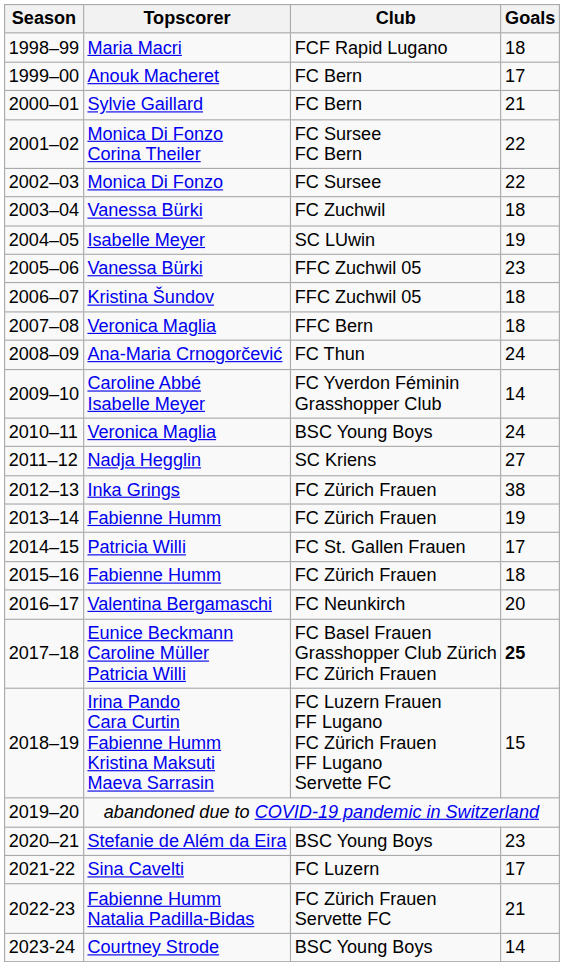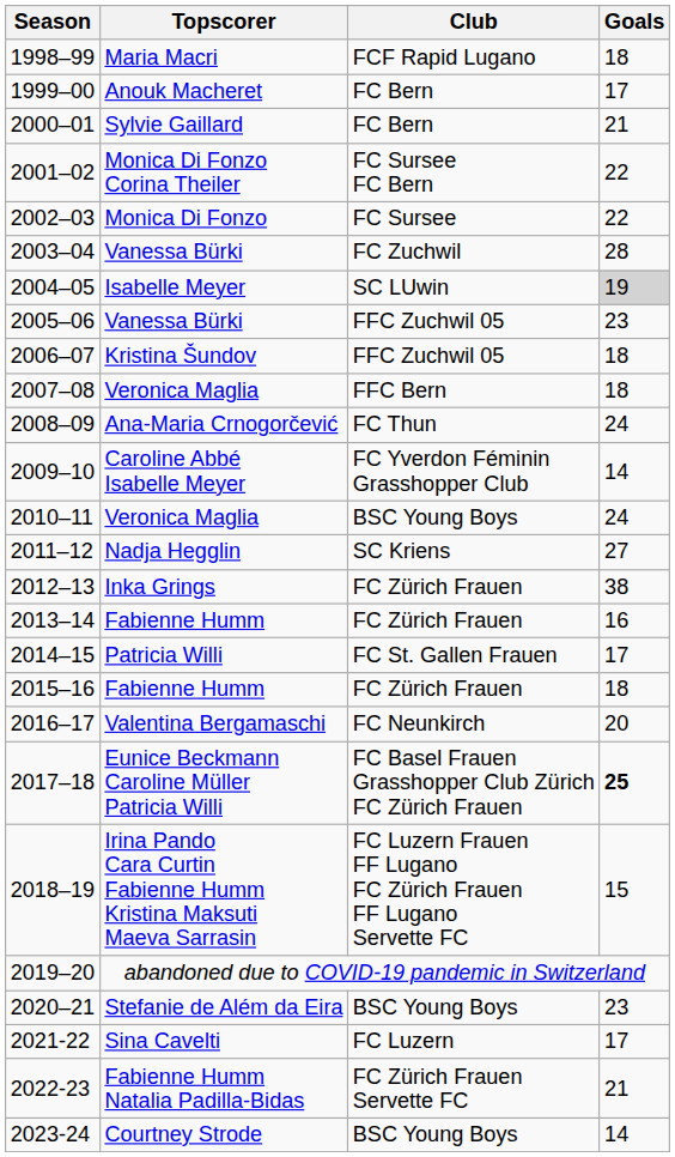2003–04 | Goals: 18 -> 28
2004–05 | Goals: no background -> lightgrey background
2013–14 | Goals: 19 -> 16
